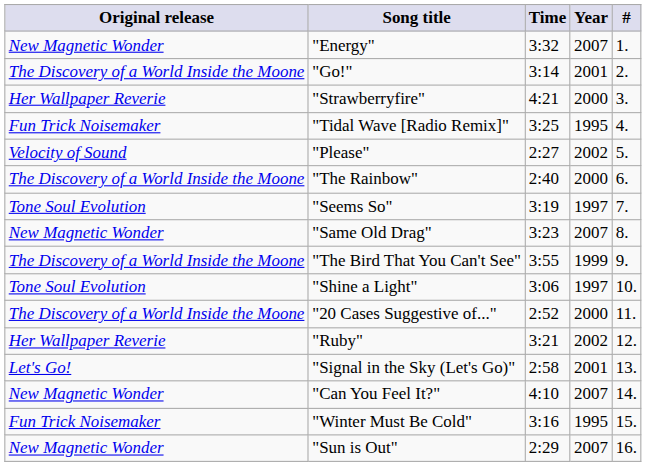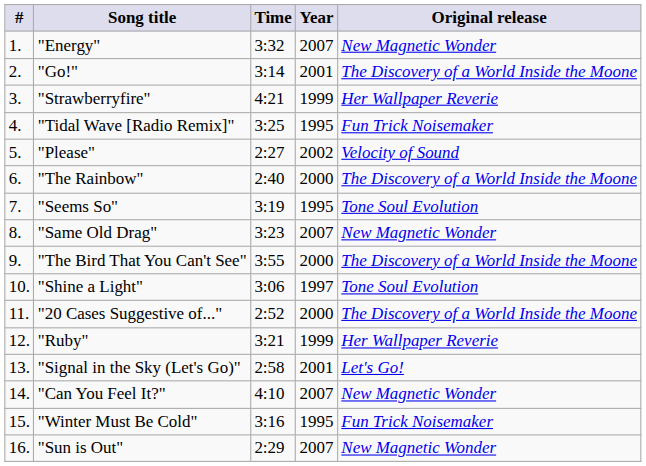columns swapped: # <-> Original release
"Strawberryfire" | Year: 2000 -> 1999
"Seems So" | Year: 1997 -> 1995
"The Bird That You Can't See" | Year: 1999 -> 2000
"Ruby" | Year: 2002 -> 1999
